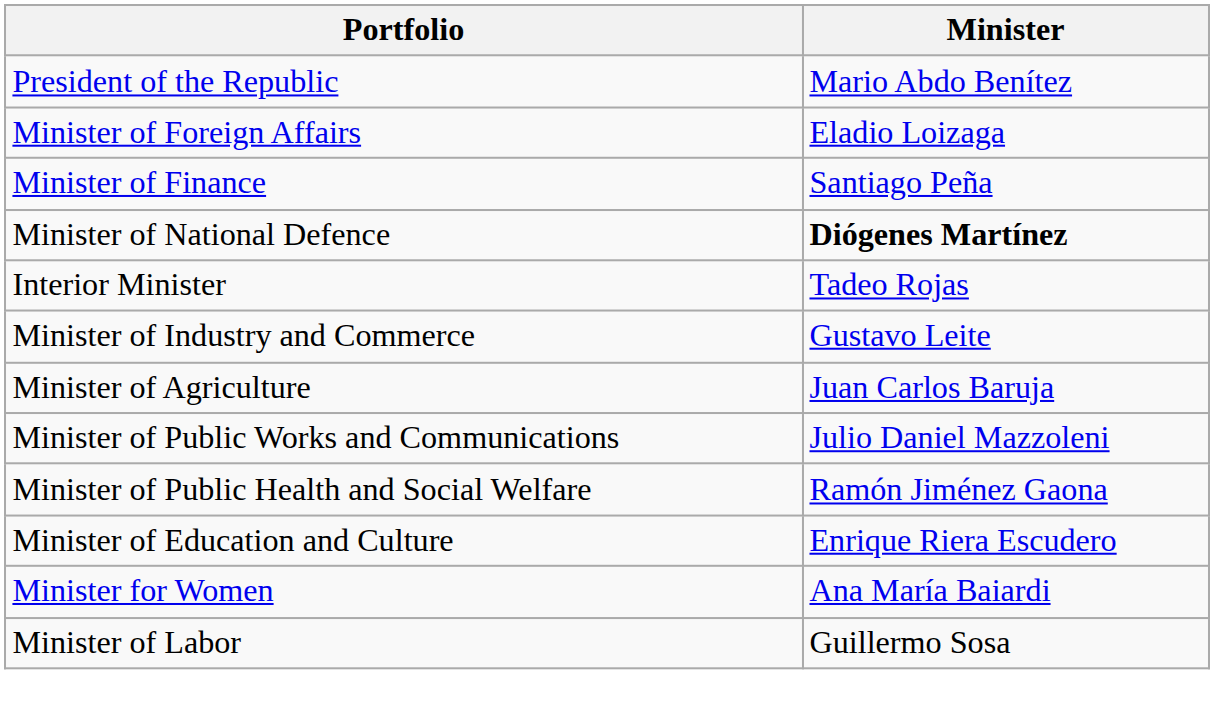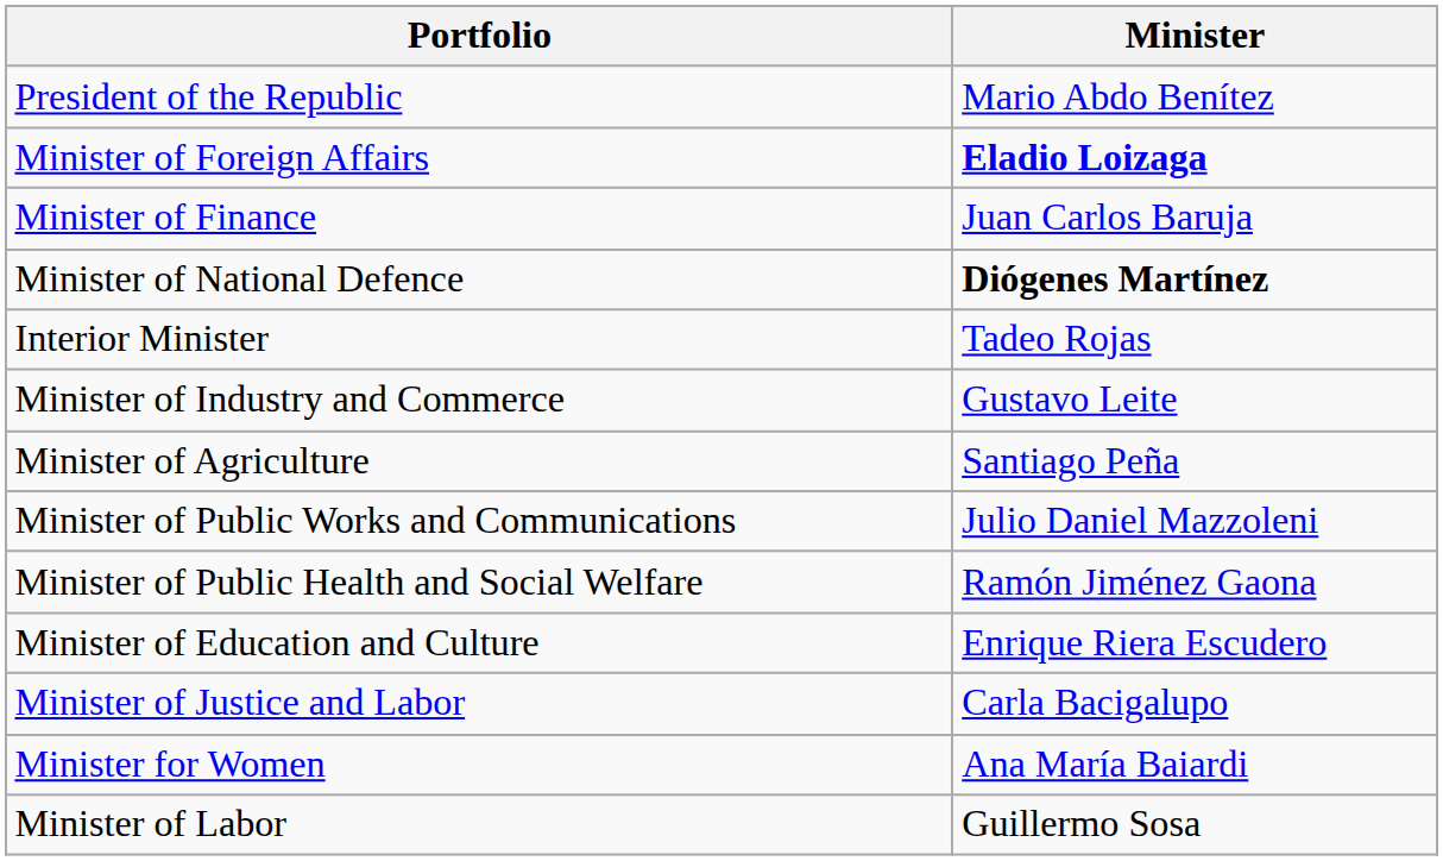Minister of Foreign Affairs | Minister: normal -> bold
Minister of Finance | Minister: Santiago Peña -> Juan Carlos Baruja
Minister of Agriculture | Minister: Juan Carlos Baruja -> Santiago Peña
+ row: Minister of Justice and Labor | Carla Bacigalupo
